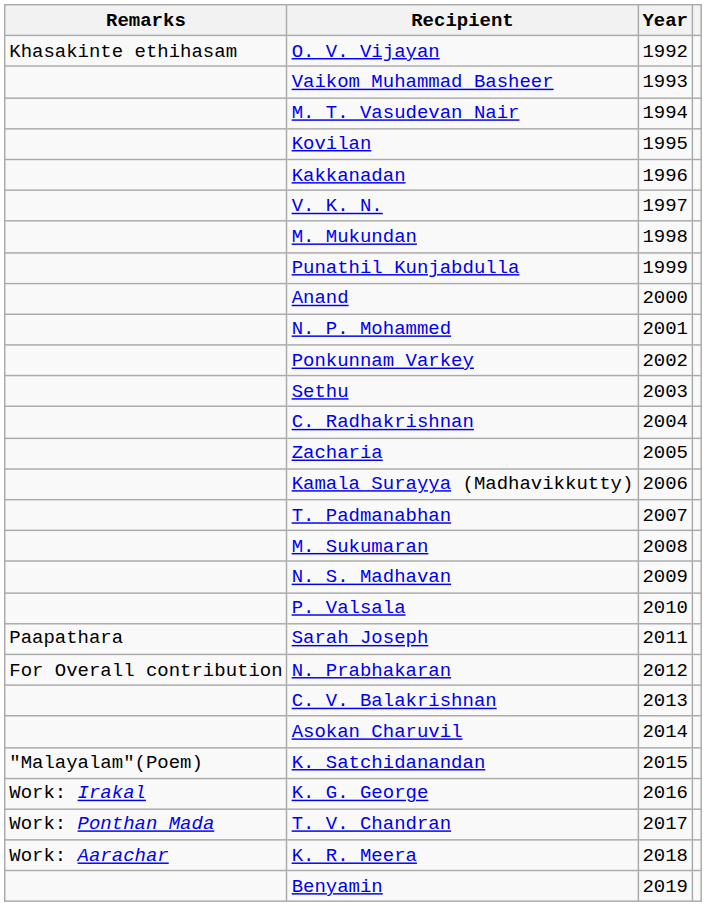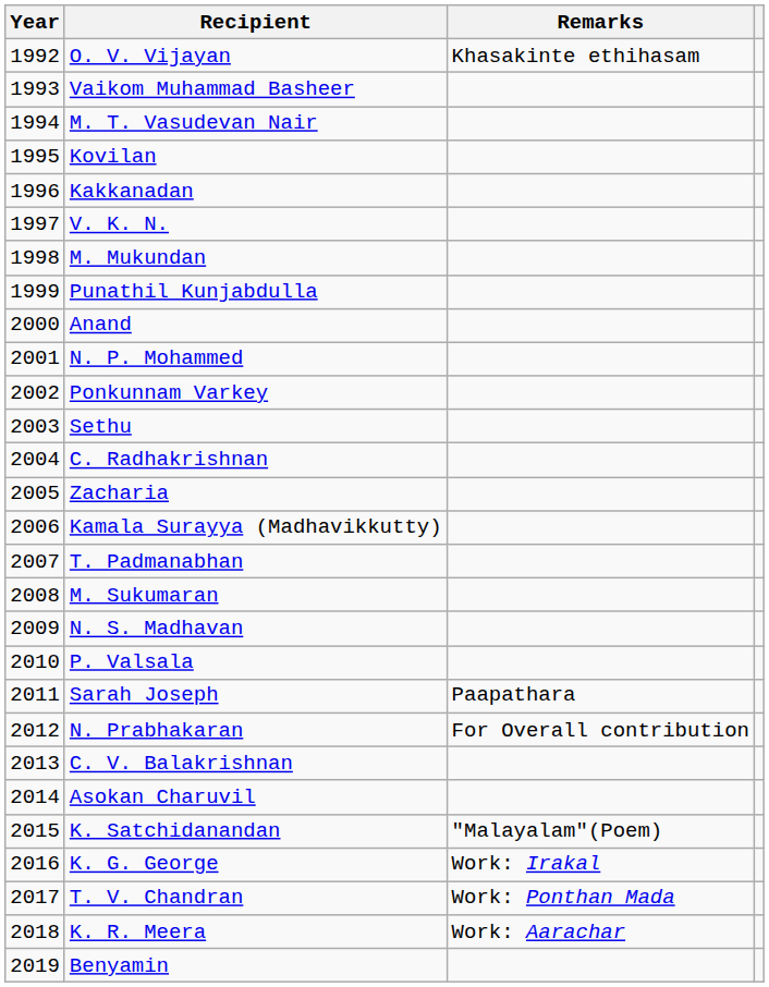columns swapped: Year <-> Remarks
